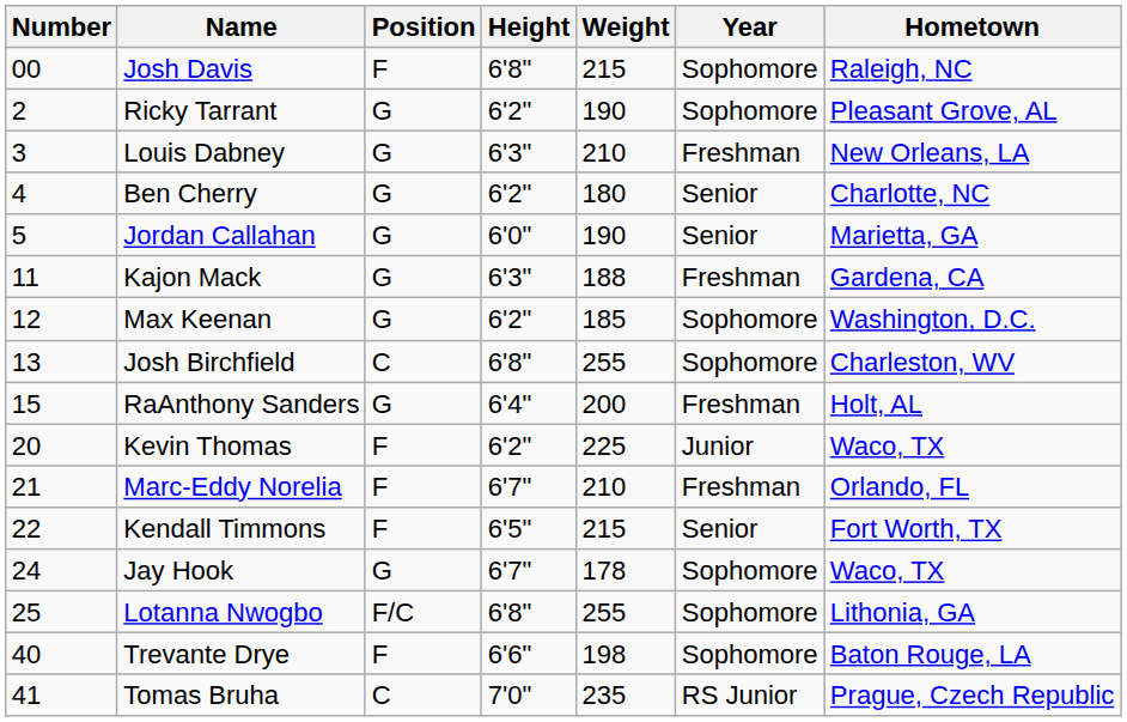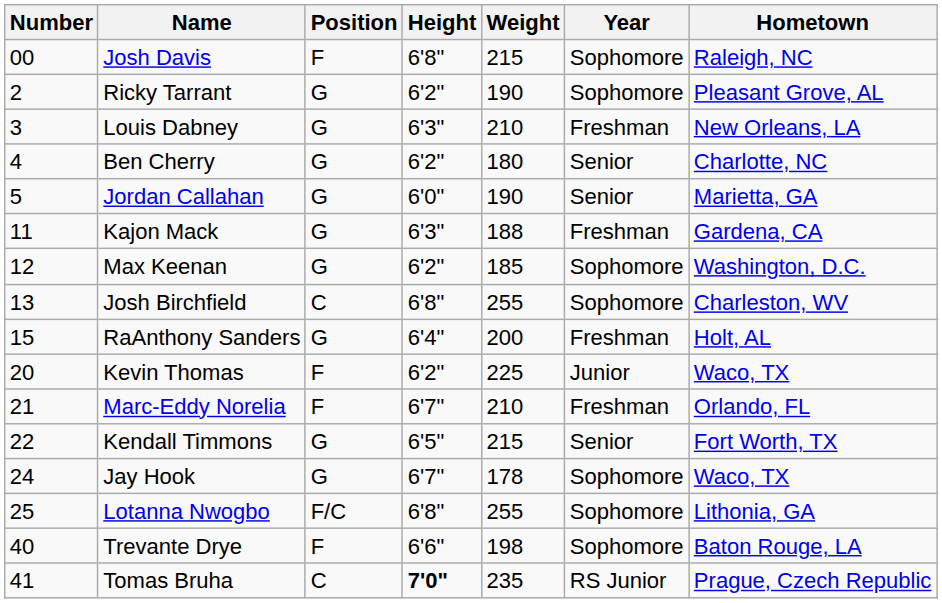Kendall Timmons | Position: F -> G
Tomas Bruha | Height: normal -> bold
